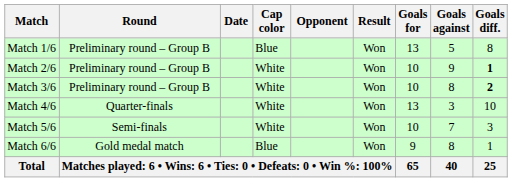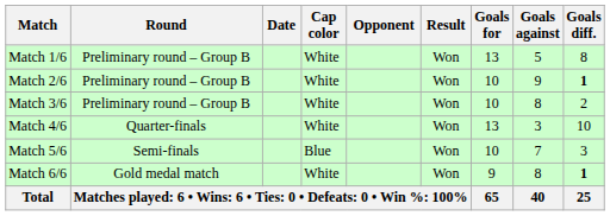Match 1/6 | Cap color: Blue -> White
Match 3/6 | Goals diff.: bold -> normal
Match 5/6 | Cap color: White -> Blue
Match 6/6 | Cap color: Blue -> White
Match 6/6 | Goals diff.: normal -> bold
